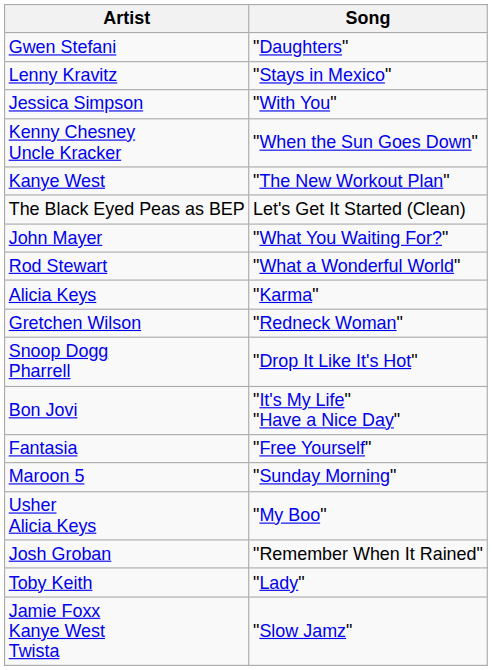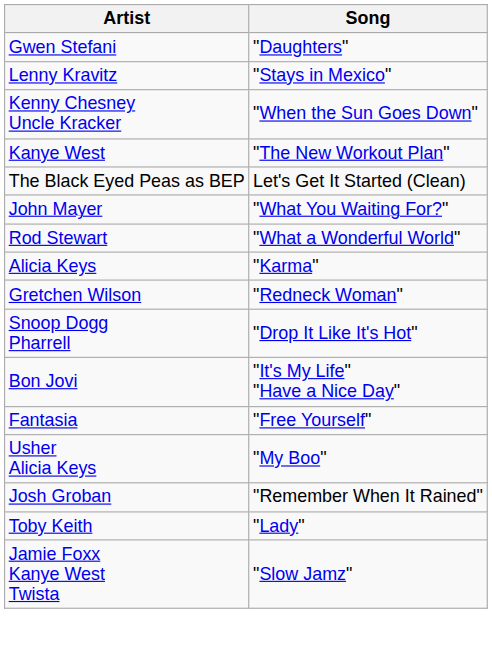- row: Jessica Simpson | "With You"
- row: Maroon 5 | "Sunday Morning"
